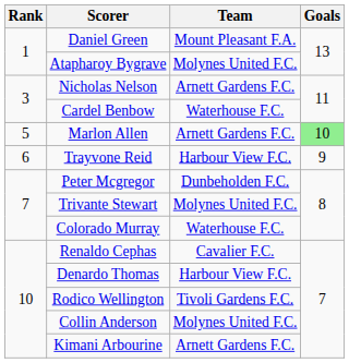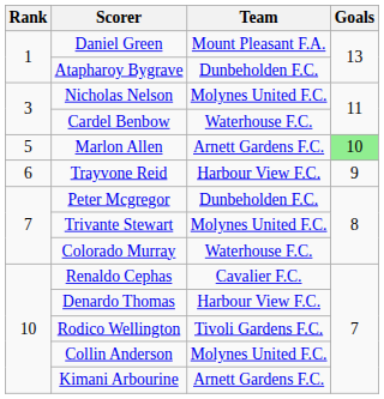Atapharoy Bygrave | Team: Molynes United F.C. -> Dunbeholden F.C.
Nicholas Nelson | Team: Arnett Gardens F.C. -> Molynes United F.C.
